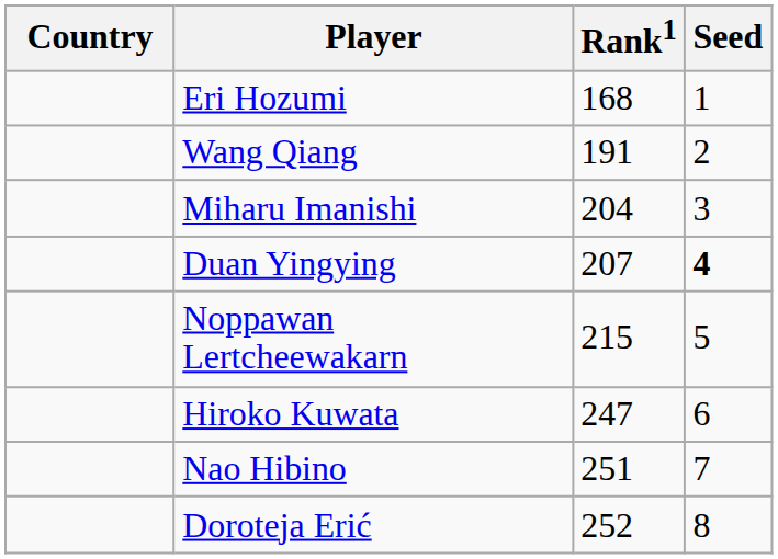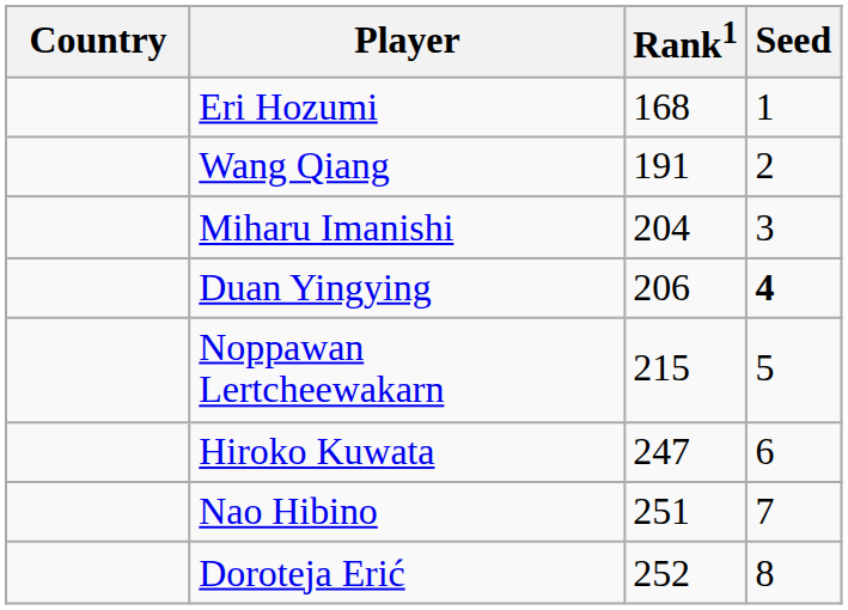Duan Yingying | Rank1: 207 -> 206
